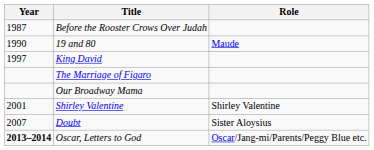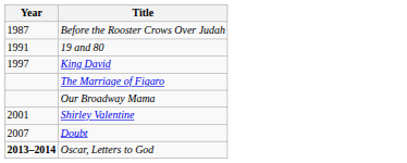- column: Role | Maude | Shirley Valentine | Sister Aloysius | Oscar/Jang-mi/Parents/Peggy Blue etc.
19 and 80 | Year: 1990 -> 1991
